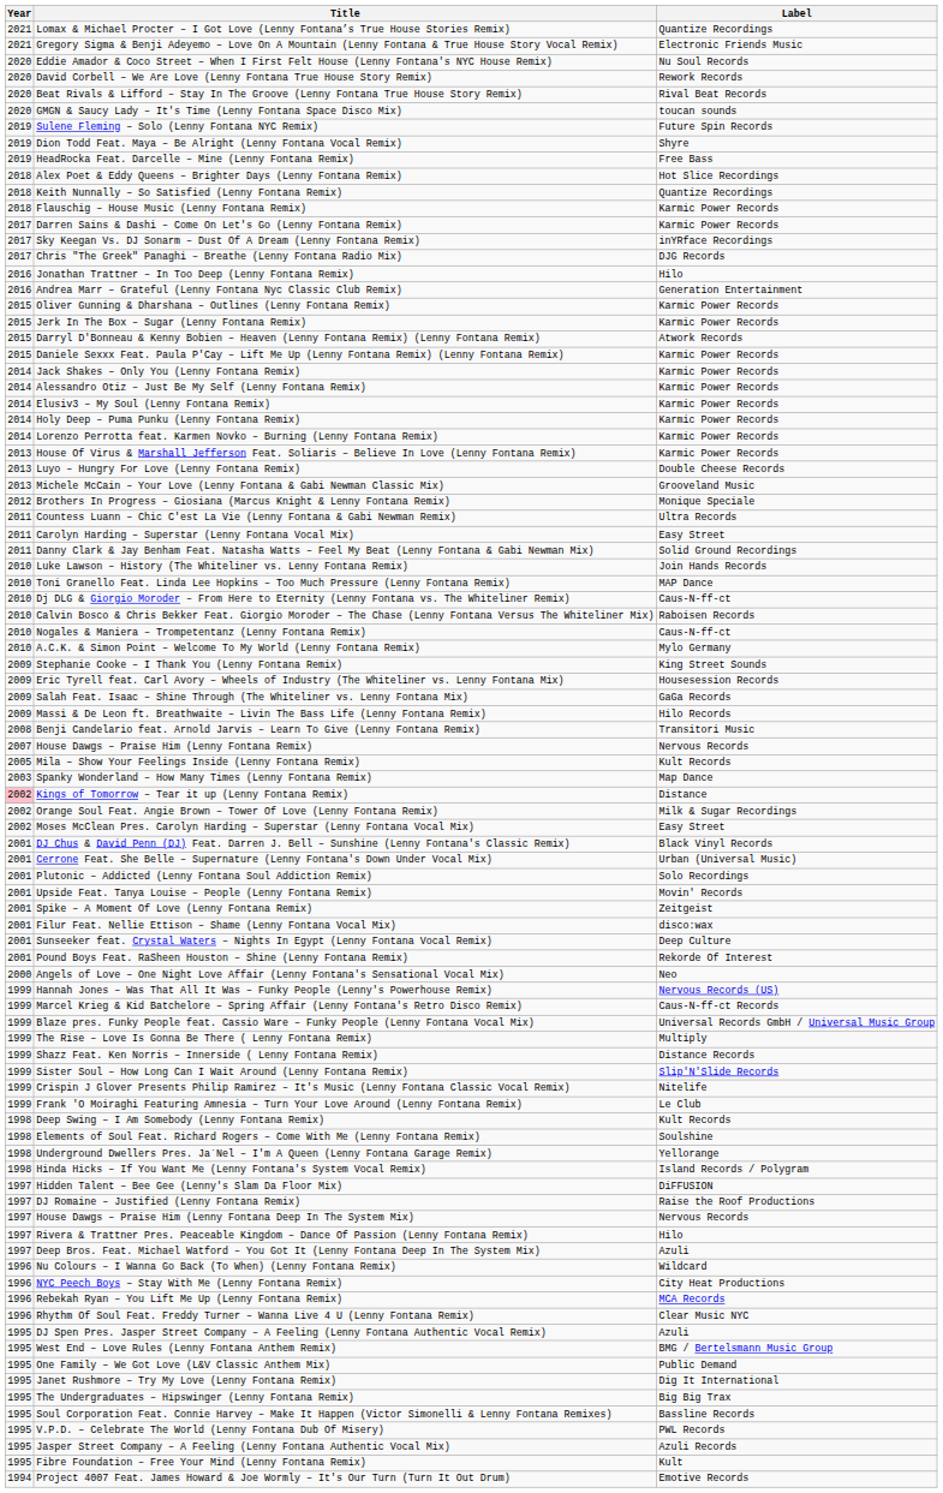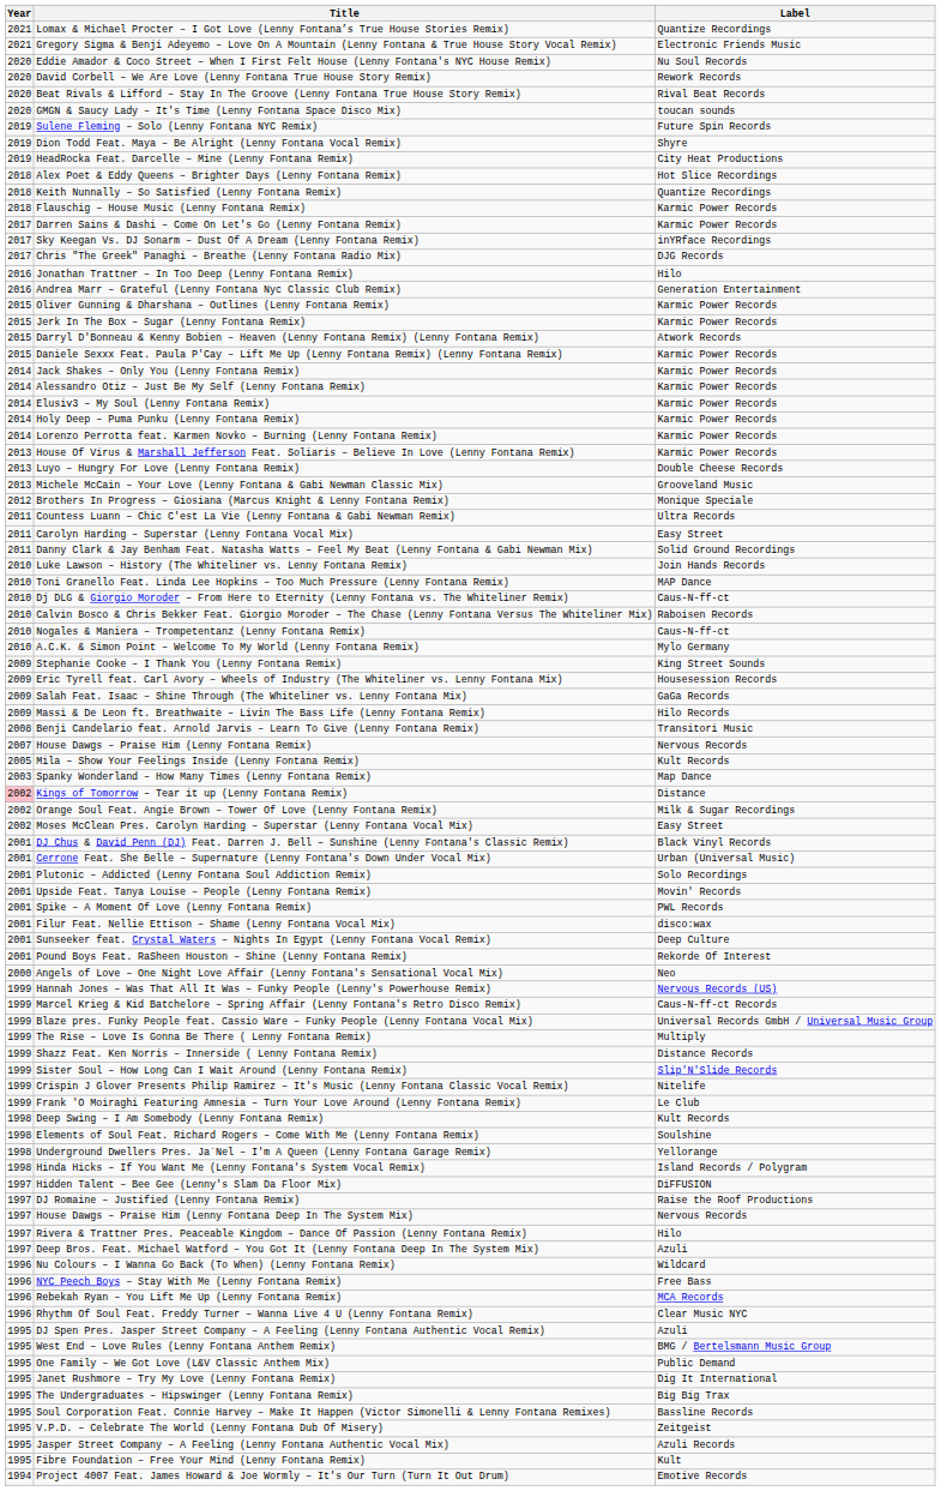HeadRocka Feat. Darcelle – Mine (Lenny Fontana Remix) | Label: Free Bass -> City Heat Productions
Spike – A Moment Of Love (Lenny Fontana Remix) | Label: Zeitgeist -> PWL Records
NYC Peech Boys – Stay With Me (Lenny Fontana Remix) | Label: City Heat Productions -> Free Bass
V.P.D. – Celebrate The World (Lenny Fontana Dub Of Misery) | Label: PWL Records -> Zeitgeist
